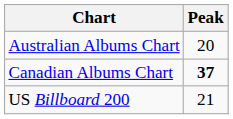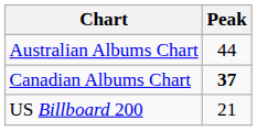Australian Albums Chart | Peak: 20 -> 44
